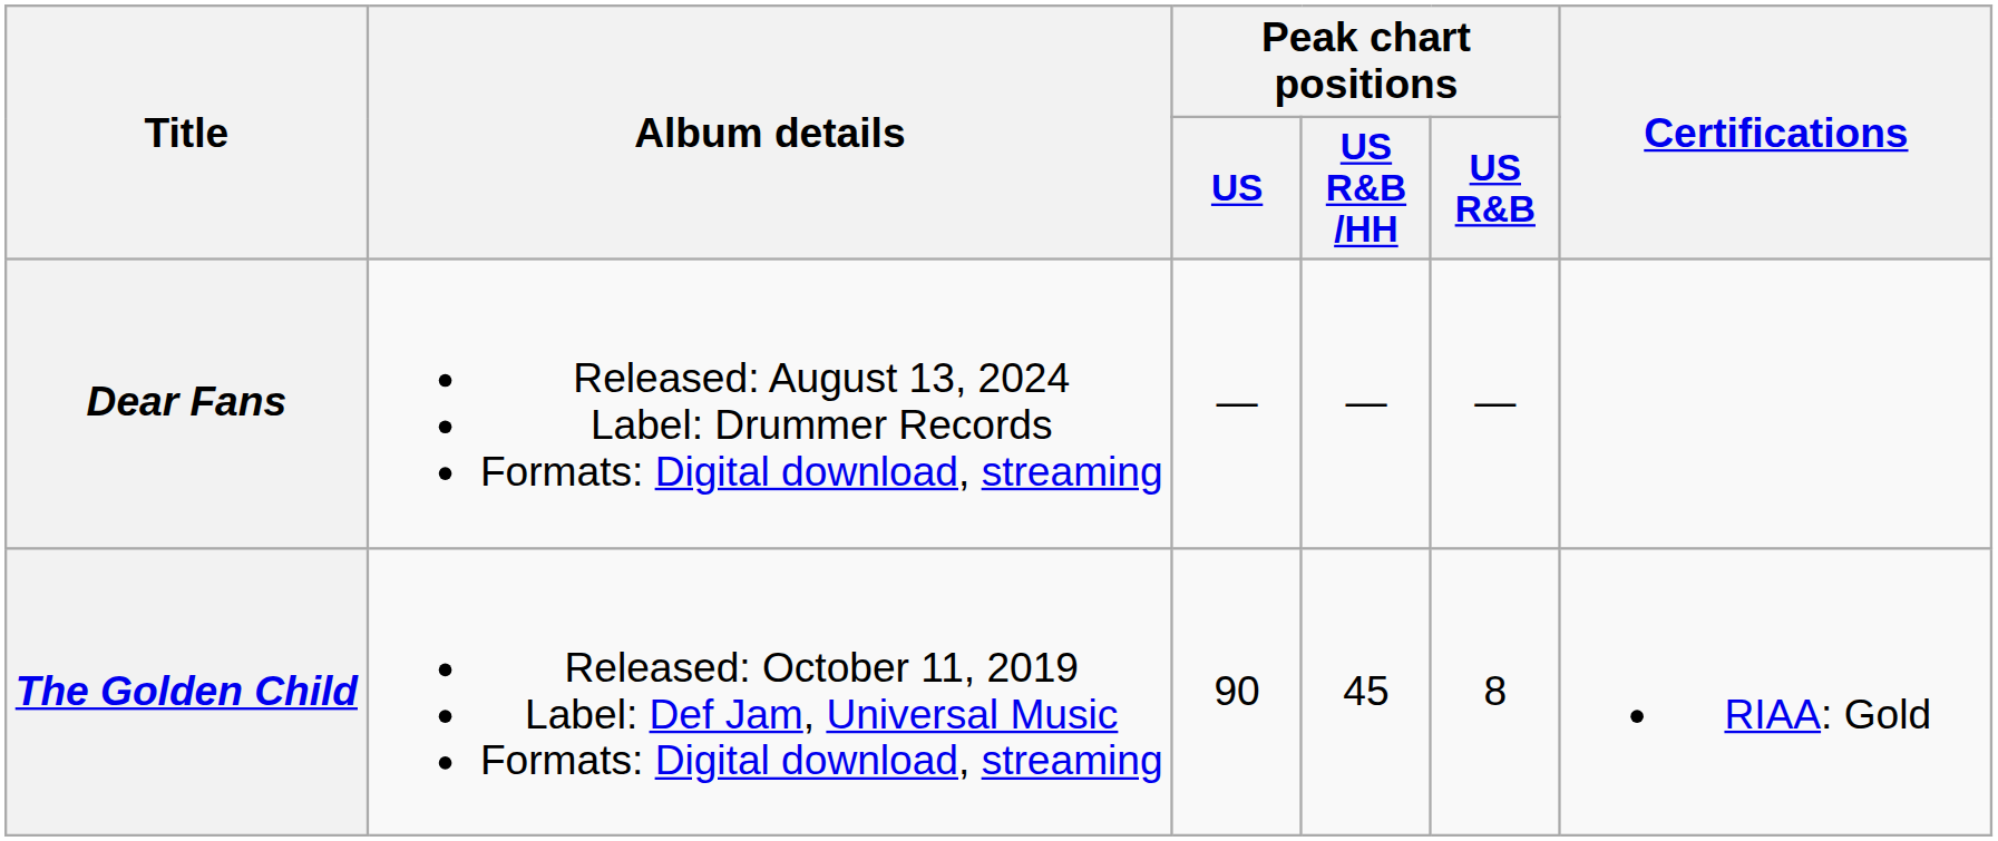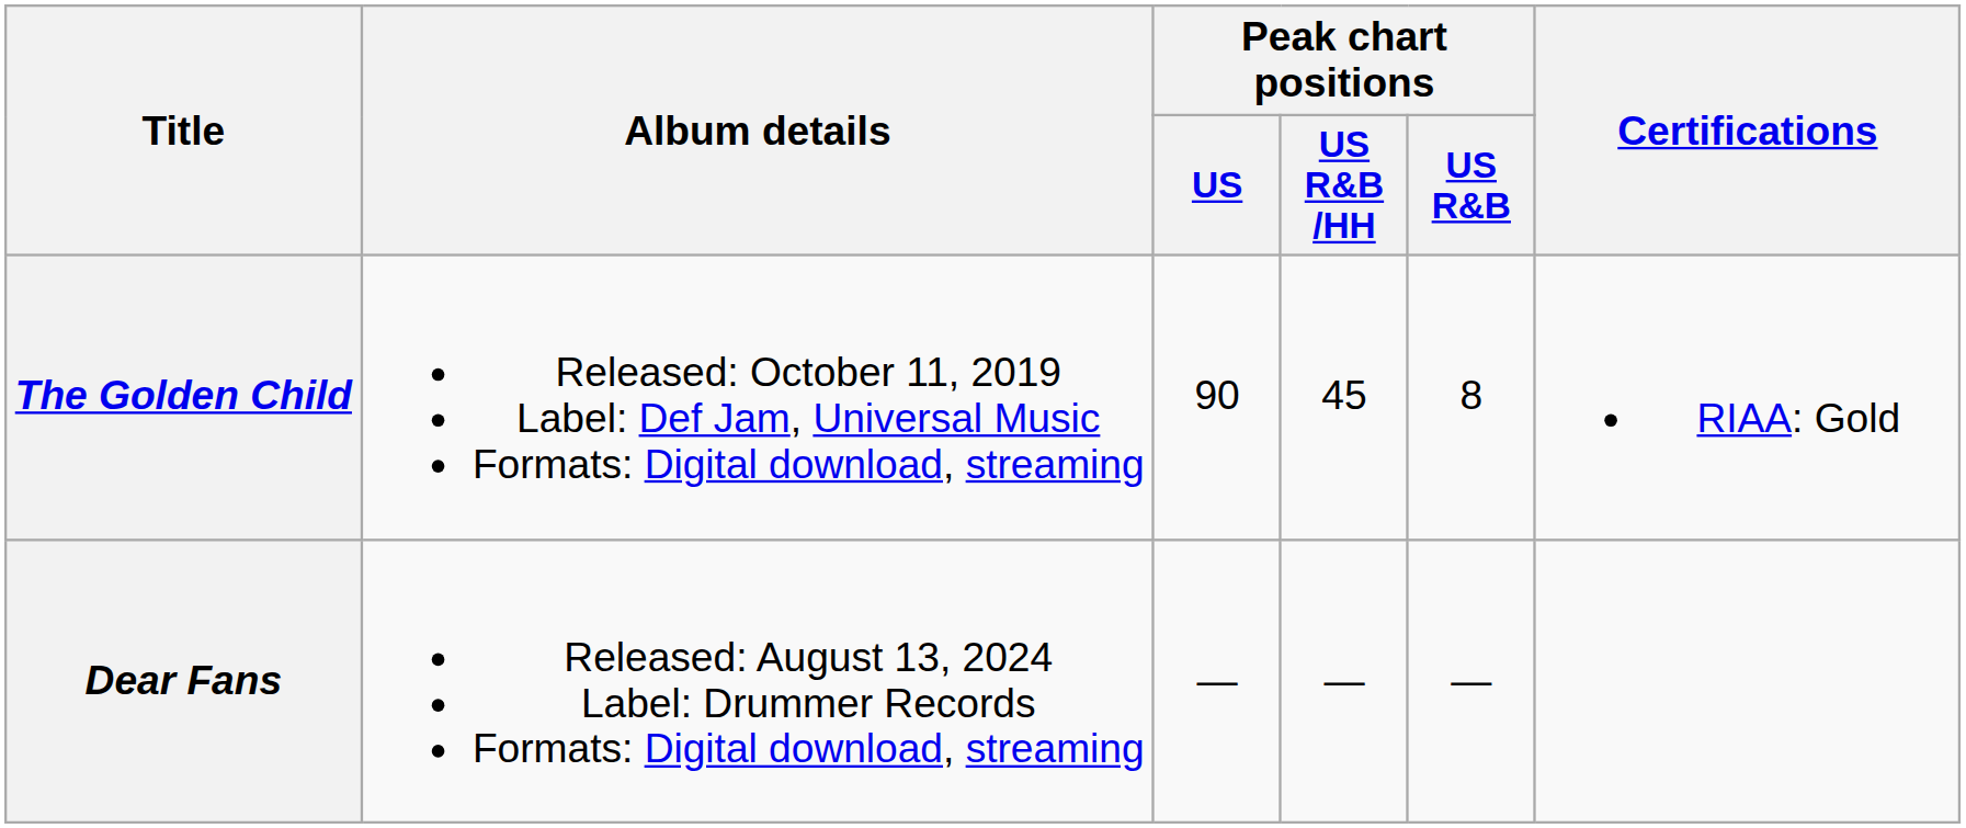rows swapped: The Golden Child <-> Dear Fans
